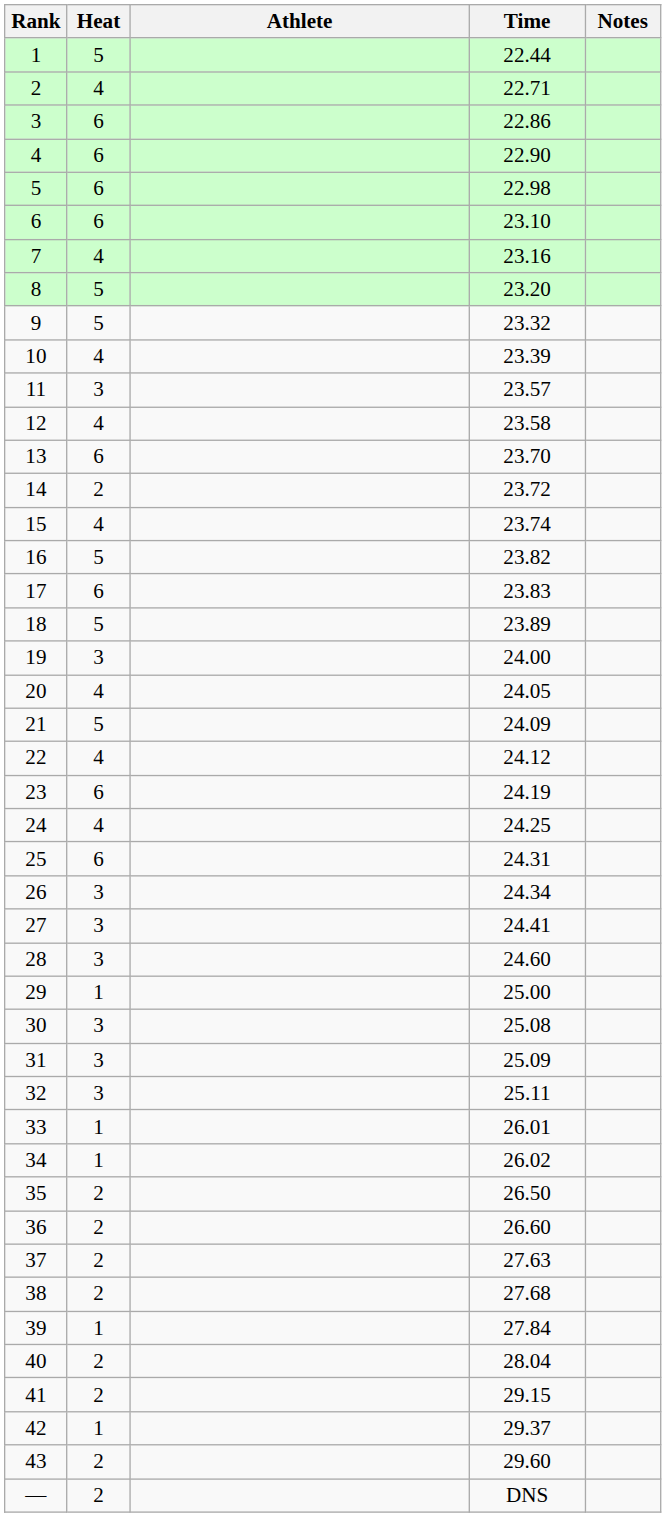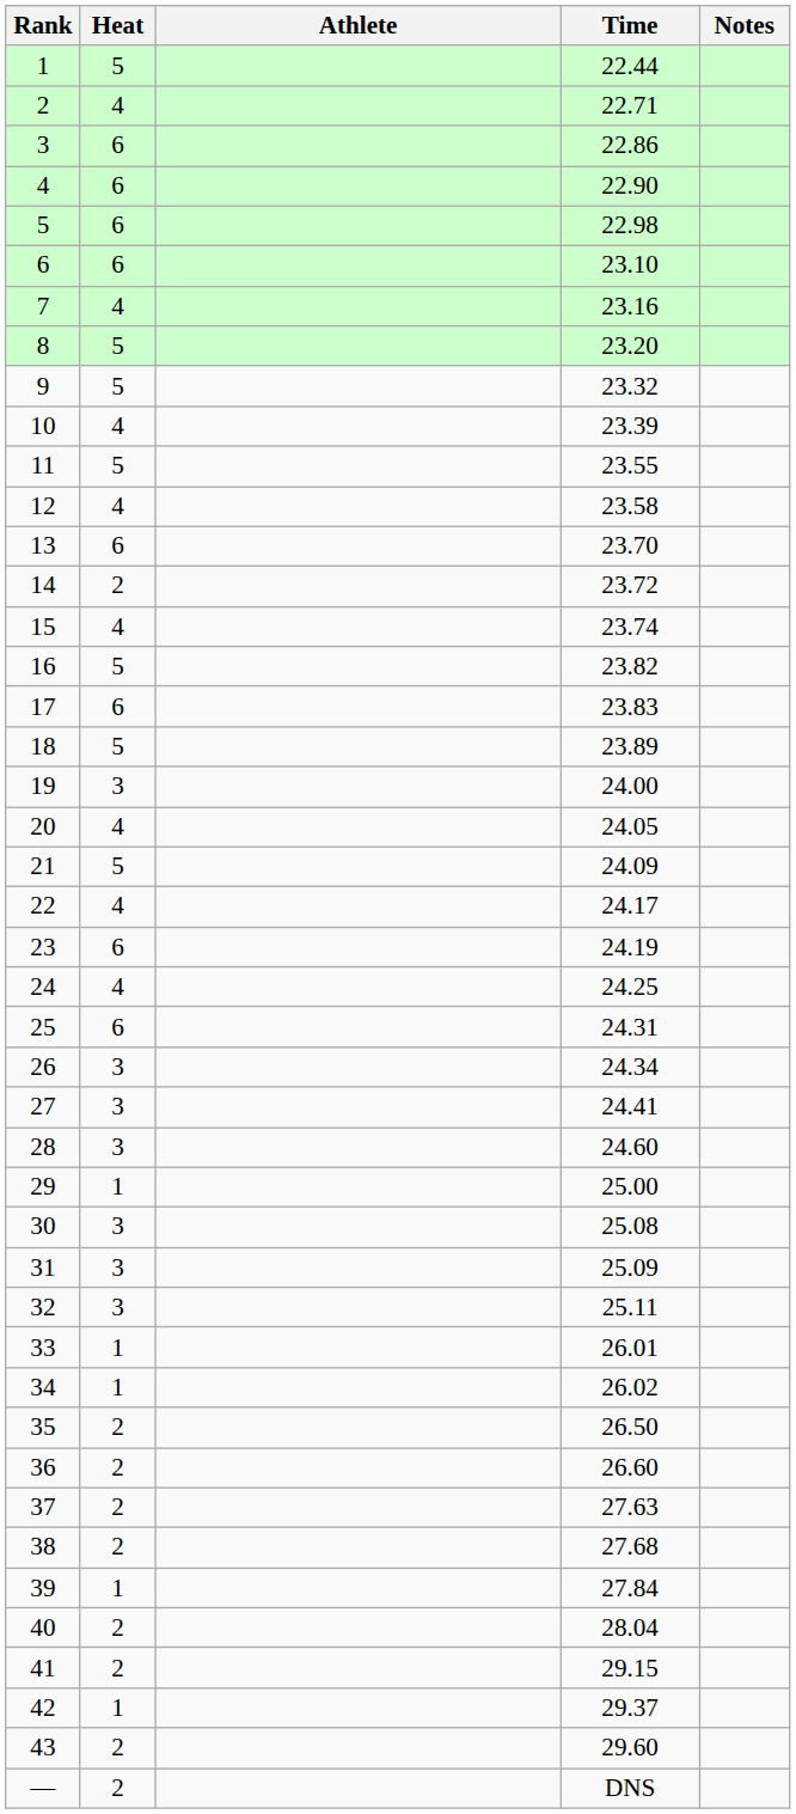11 | Heat: 3 -> 5
11 | Time: 23.57 -> 23.55
22 | Time: 24.12 -> 24.17
